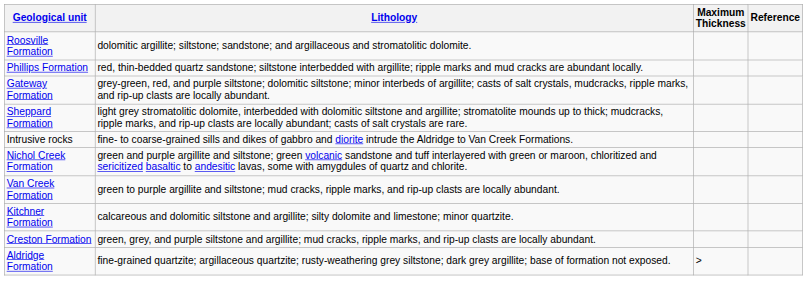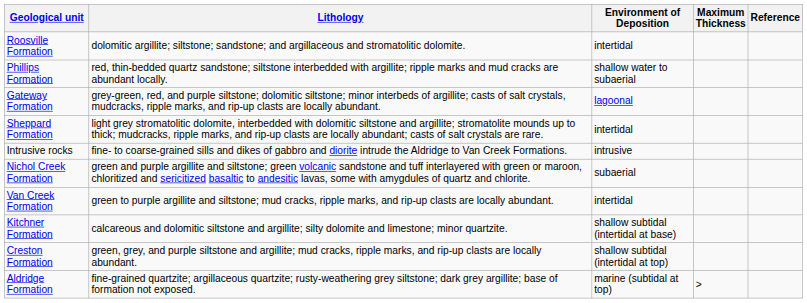+ column: Environment of Deposition | intertidal | shallow water to subaerial | lagoonal | intertidal | intrusive | subaerial | intertidal | shallow subtidal (intertidal at base) | shallow subtidal (intertidal at top) | marine (subtidal at top)
